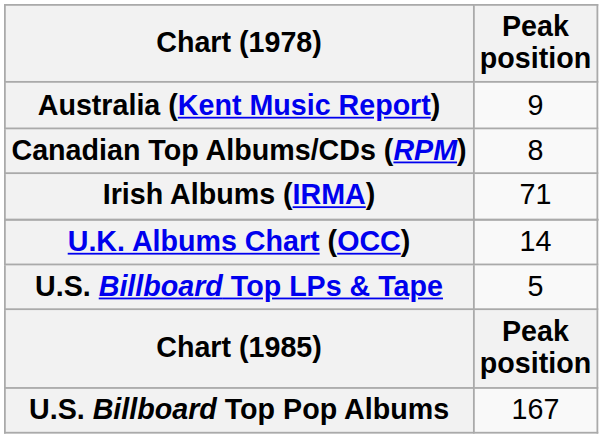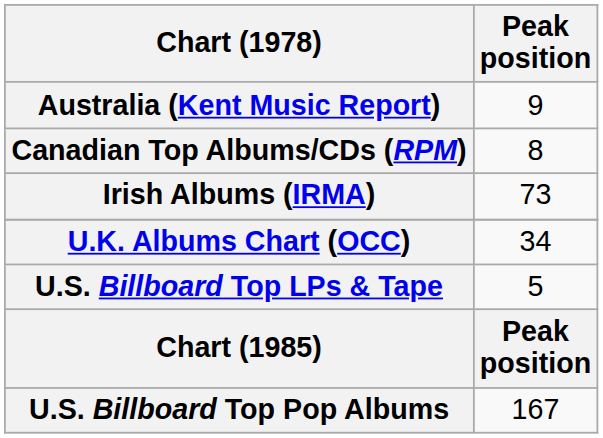Irish Albums (IRMA) | Peak position: 71 -> 73
U.K. Albums Chart (OCC) | Peak position: 14 -> 34
